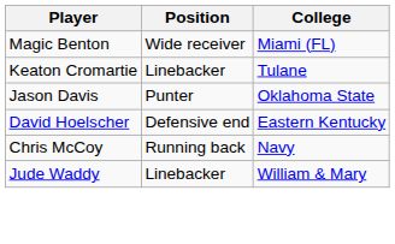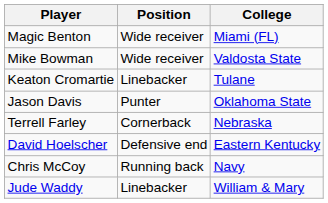+ row: Mike Bowman | Wide receiver | Valdosta State
+ row: Terrell Farley | Cornerback | Nebraska
